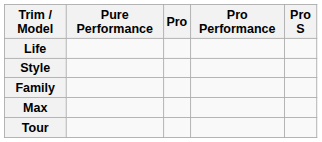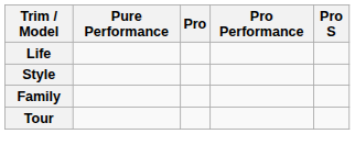- row: Max
